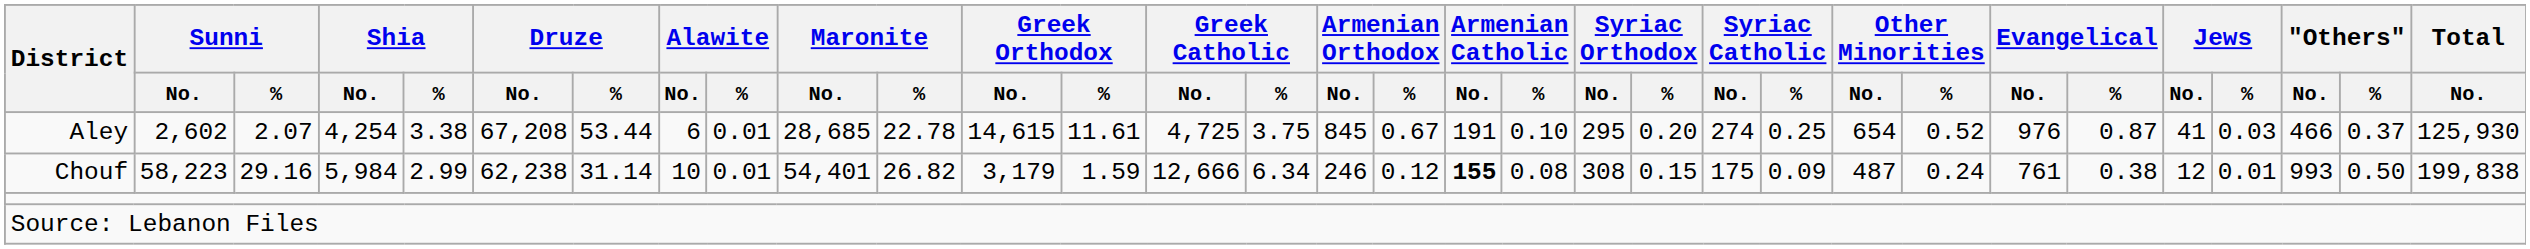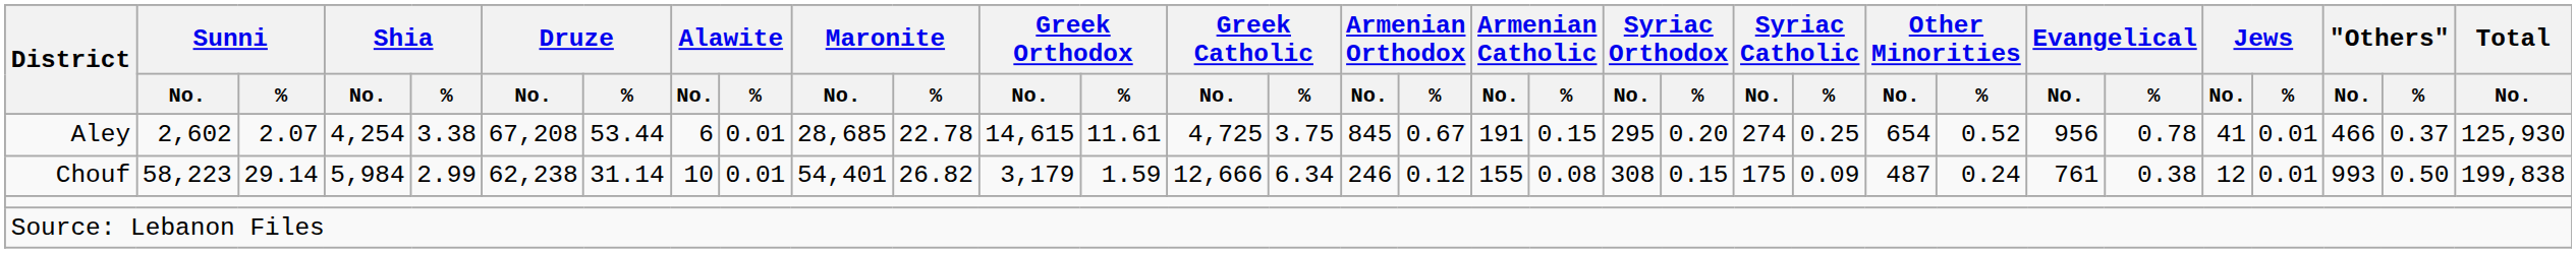Aley | Armenian Catholic / %: 0.10 -> 0.15
Aley | Evangelical / No.: 976 -> 956
Aley | Evangelical / %: 0.87 -> 0.78
Aley | Jews / %: 0.03 -> 0.01
Chouf | Sunni / %: 29.16 -> 29.14
Chouf | Armenian Catholic / No.: bold -> normal
